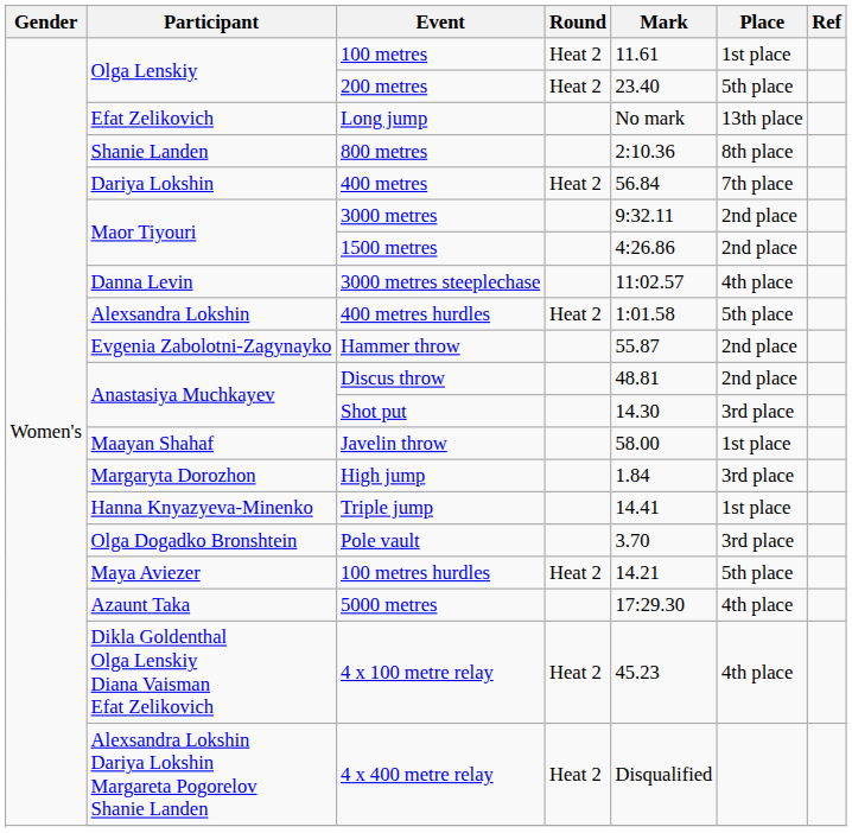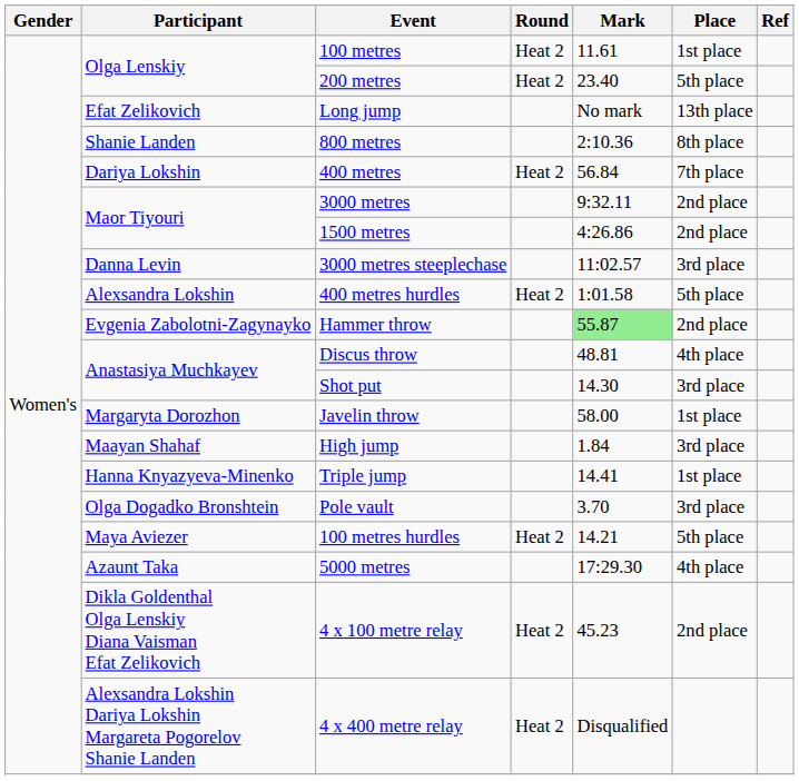3000 metres steeplechase | Place: 4th place -> 3rd place
Hammer throw | Mark: no background -> lightgreen background
Discus throw | Place: 2nd place -> 4th place
Javelin throw | Participant: Maayan Shahaf -> Margaryta Dorozhon
High jump | Participant: Margaryta Dorozhon -> Maayan Shahaf
4 x 100 metre relay | Place: 4th place -> 2nd place
